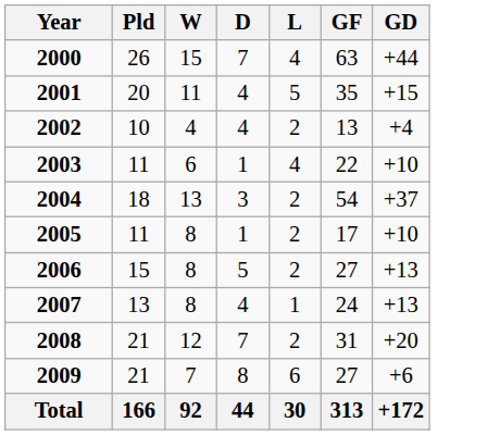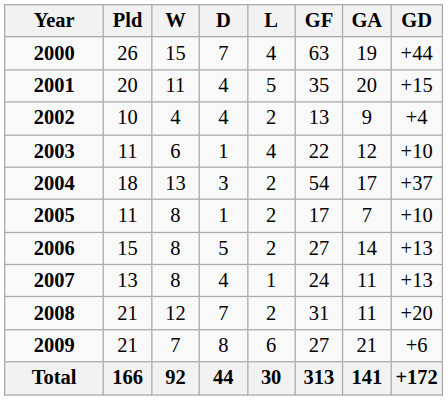+ column: GA | 19 | 20 | 9 | 12 | 17 | 7 | 14 | 11 | 11 | 21 | 141
